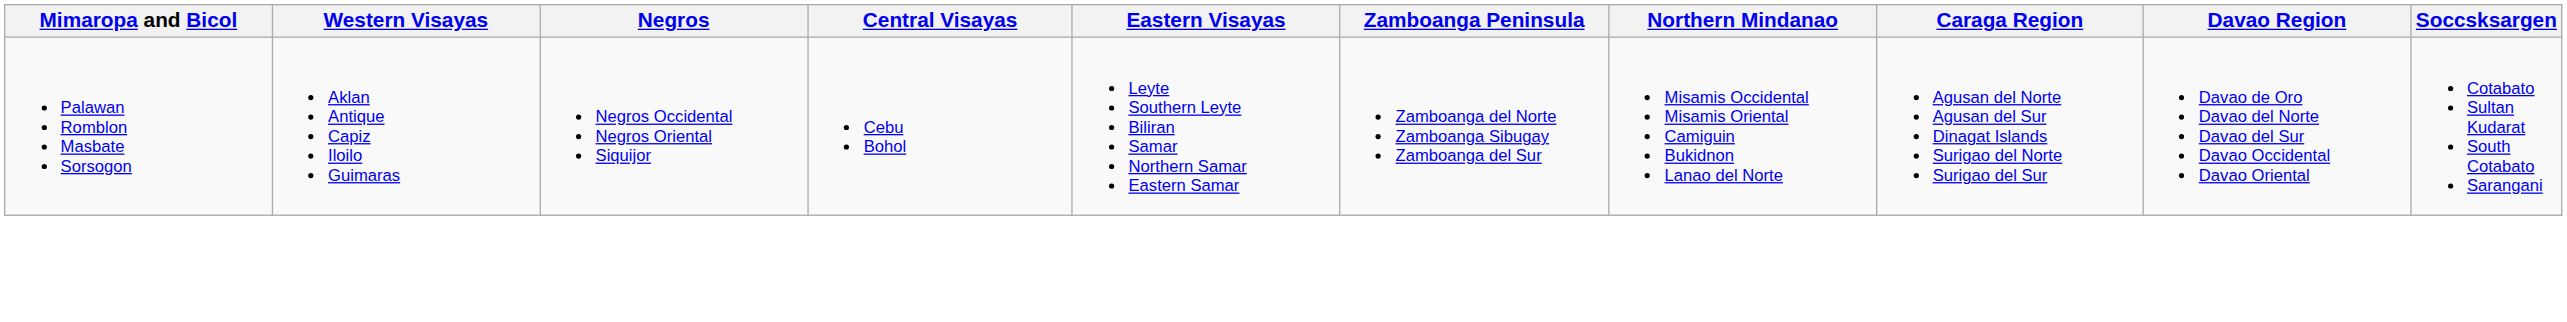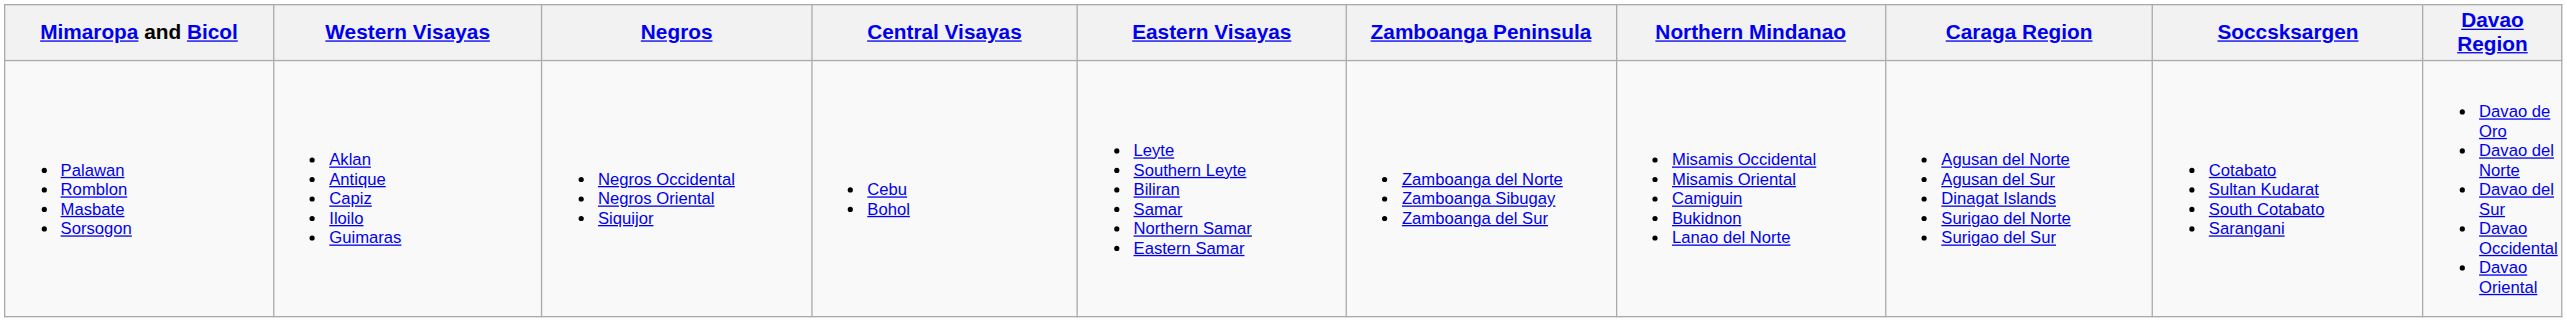columns swapped: Davao Region <-> Soccsksargen
